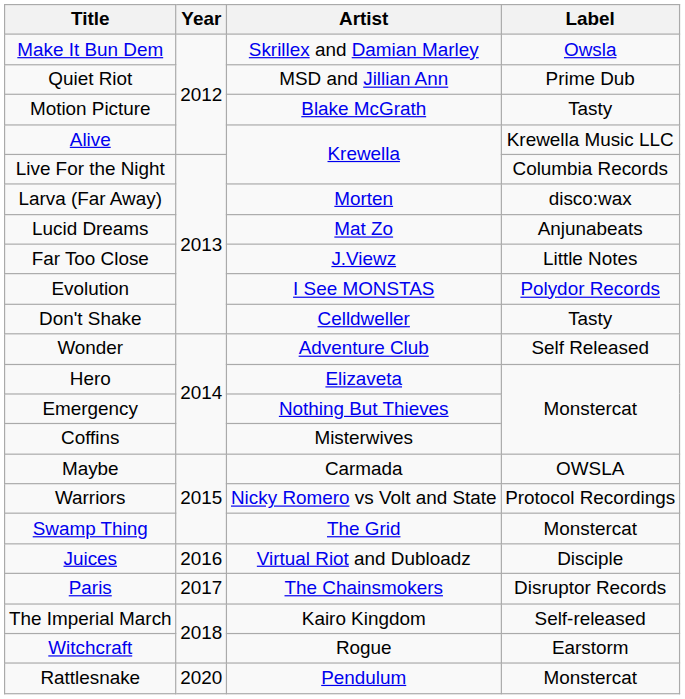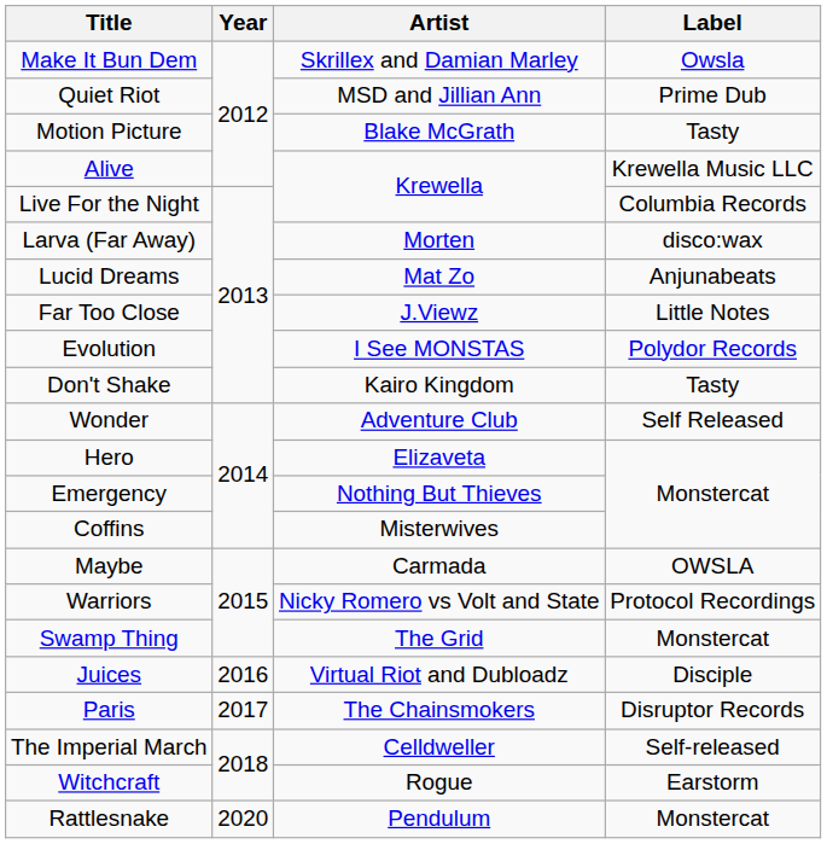Don't Shake | Artist: Celldweller -> Kairo Kingdom
The Imperial March | Artist: Kairo Kingdom -> Celldweller
